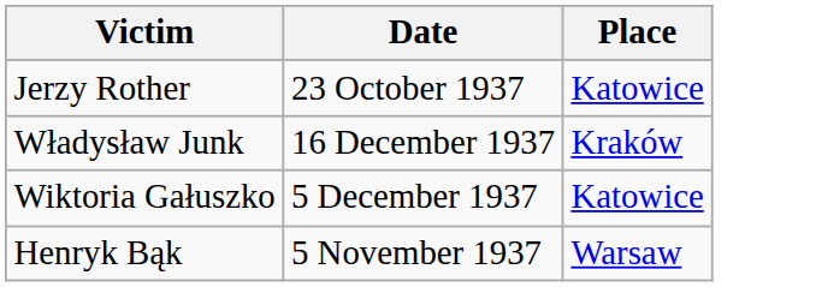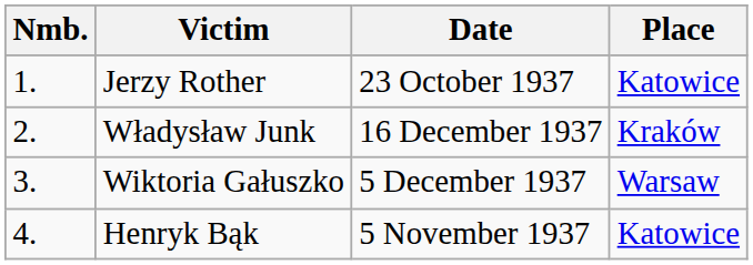+ column: Nmb. | 1. | 2. | 3. | 4.
Wiktoria Gałuszko | Place: Katowice -> Warsaw
Henryk Bąk | Place: Warsaw -> Katowice
